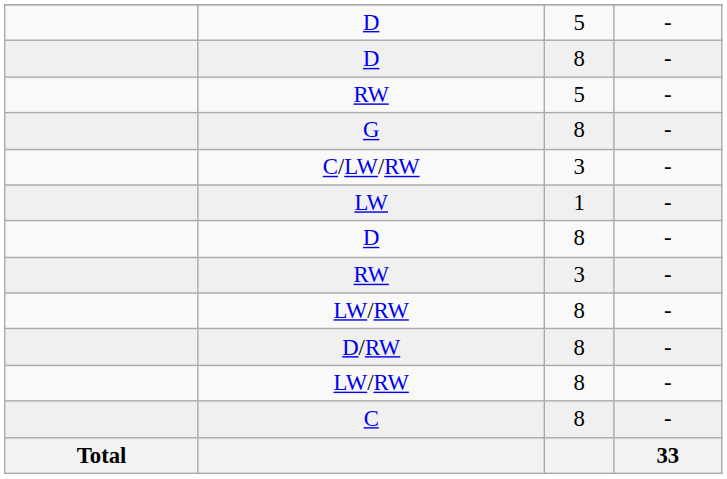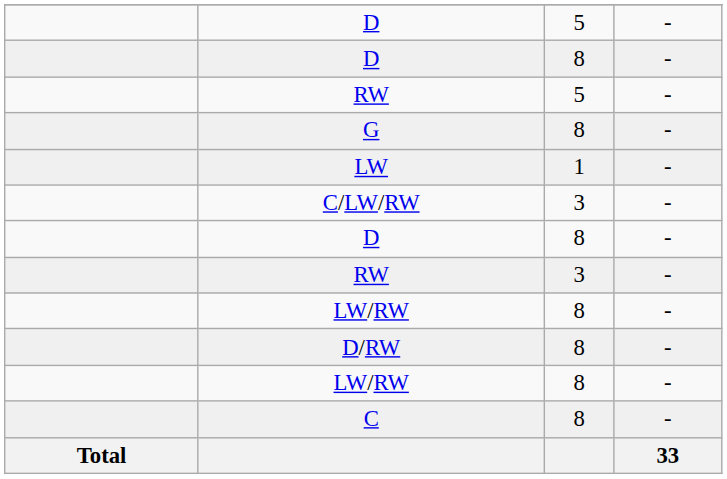rows swapped: C/LW/RW <-> LW
